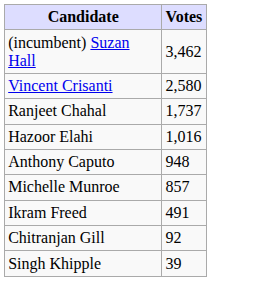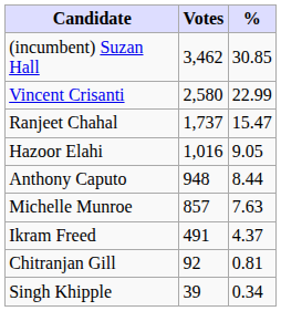+ column: % | 30.85 | 22.99 | 15.47 | 9.05 | 8.44 | 7.63 | 4.37 | 0.81 | 0.34
